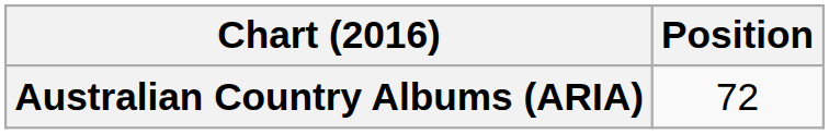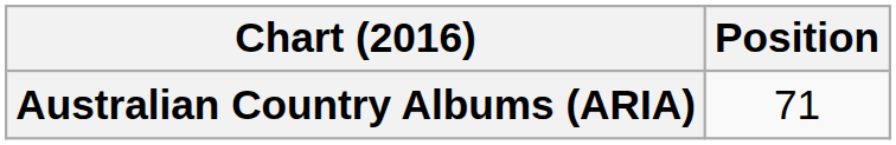Australian Country Albums (ARIA) | Position: 72 -> 71
